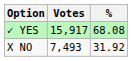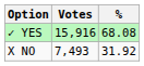✓ YES | Votes: 15,917 -> 15,916
